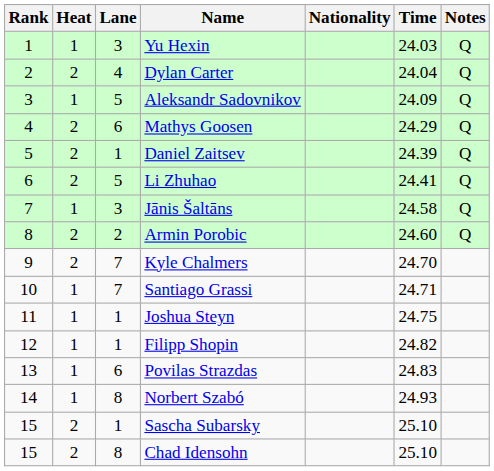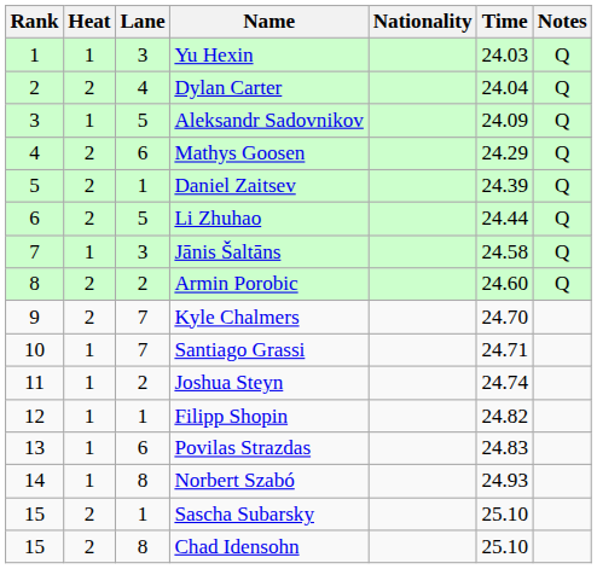Li Zhuhao | Time: 24.41 -> 24.44
Joshua Steyn | Lane: 1 -> 2
Joshua Steyn | Time: 24.75 -> 24.74
